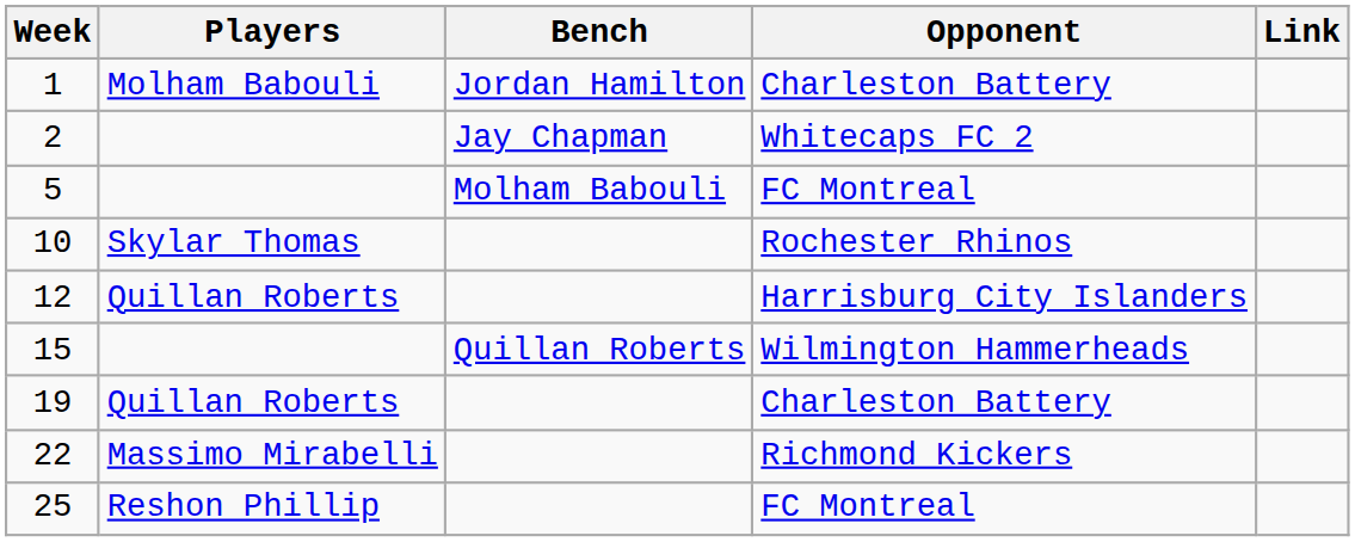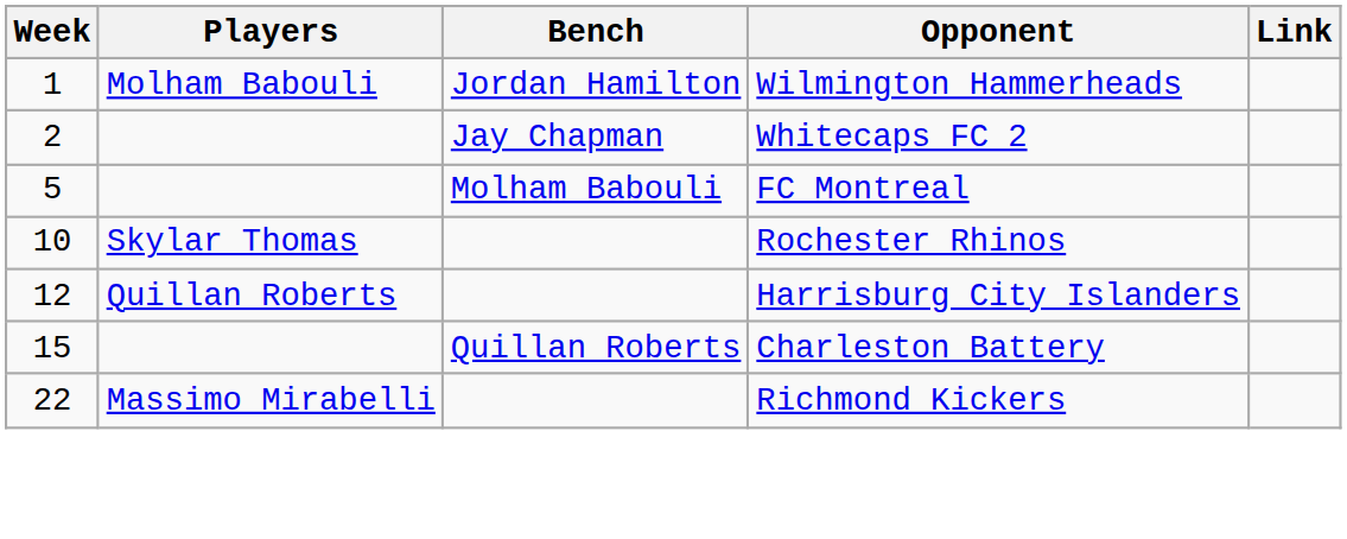1 | Opponent: Charleston Battery -> Wilmington Hammerheads
15 | Opponent: Wilmington Hammerheads -> Charleston Battery
- row: 19 | Quillan Roberts | Charleston Battery
- row: 25 | Reshon Phillip | FC Montreal
